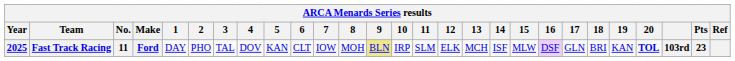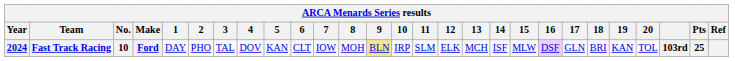Fast Track Racing | Year: 2025 -> 2024
Fast Track Racing | No.: 11 -> 10
Fast Track Racing | 20: bold -> normal
Fast Track Racing | Pts: 23 -> 25
